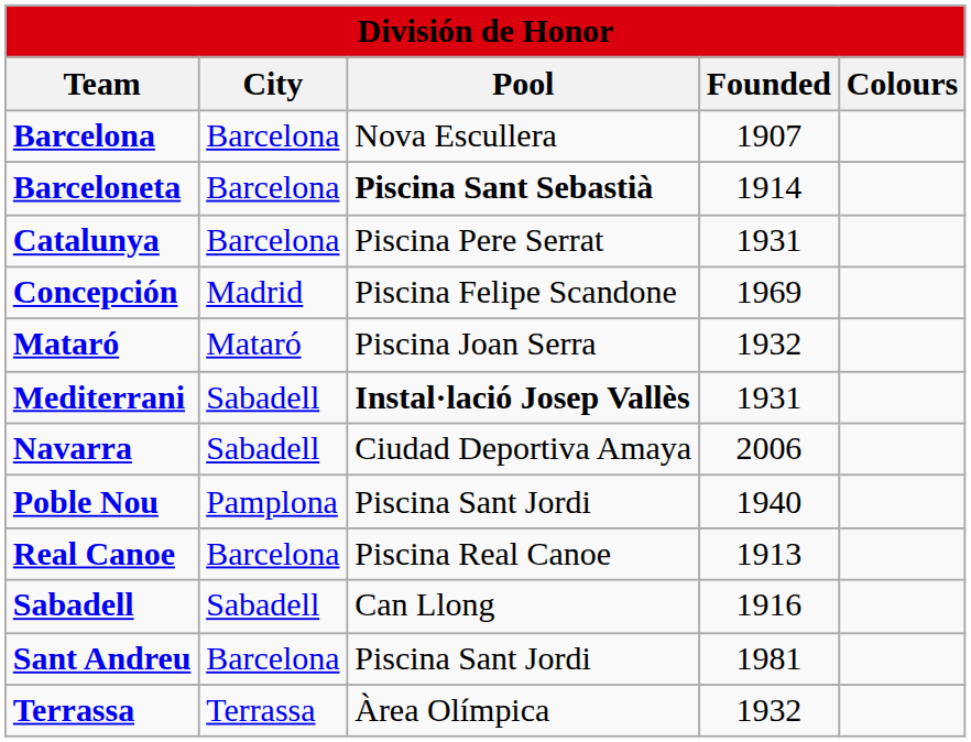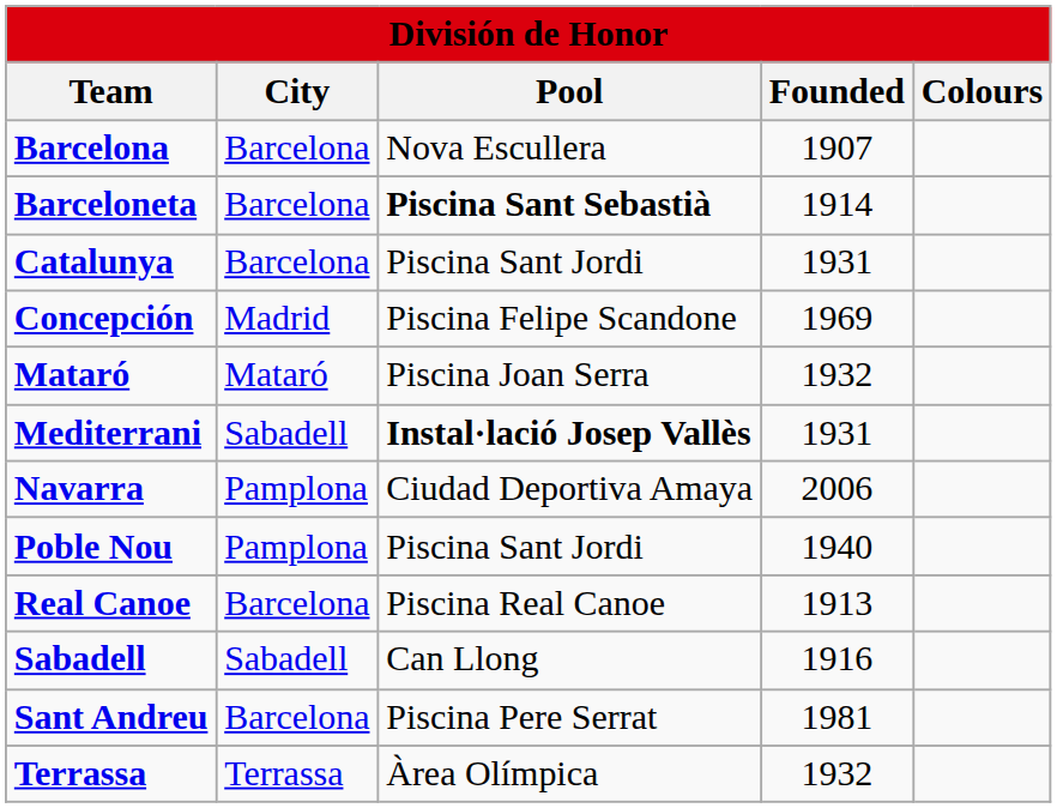Catalunya | Pool: Piscina Pere Serrat -> Piscina Sant Jordi
Navarra | City: Sabadell -> Pamplona
Sant Andreu | Pool: Piscina Sant Jordi -> Piscina Pere Serrat
